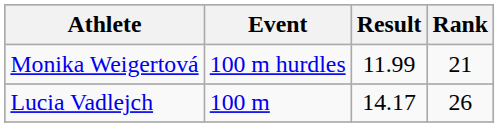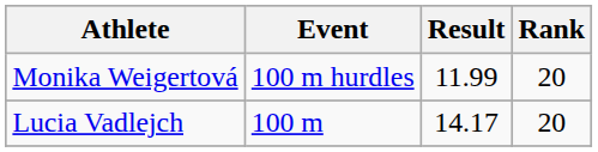Monika Weigertová | Rank: 21 -> 20
Lucia Vadlejch | Rank: 26 -> 20
